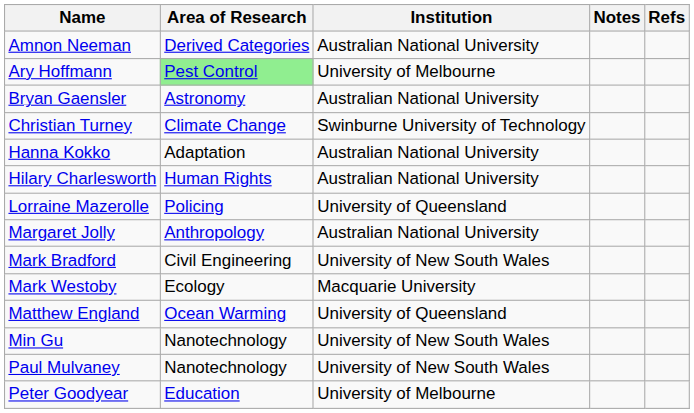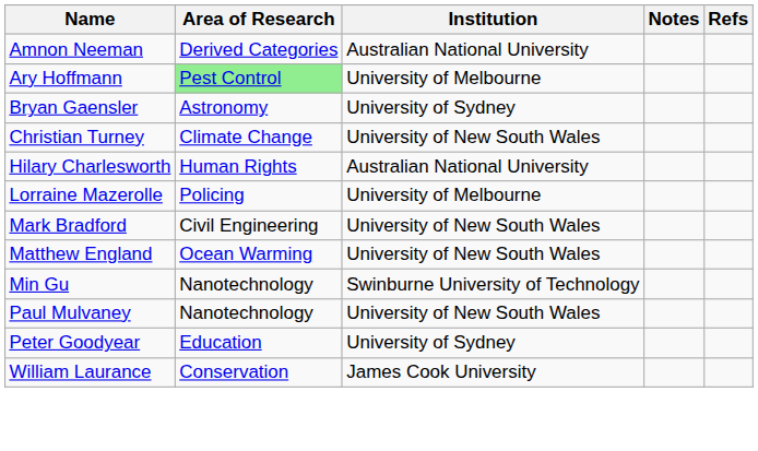Bryan Gaensler | Institution: Australian National University -> University of Sydney
Christian Turney | Institution: Swinburne University of Technology -> University of New South Wales
- row: Hanna Kokko | Adaptation | Australian National University
Lorraine Mazerolle | Institution: University of Queensland -> University of Melbourne
- row: Margaret Jolly | Anthropology | Australian National University
- row: Mark Westoby | Ecology | Macquarie University
Matthew England | Institution: University of Queensland -> University of New South Wales
Min Gu | Institution: University of New South Wales -> Swinburne University of Technology
Peter Goodyear | Institution: University of Melbourne -> University of Sydney
+ row: William Laurance | Conservation | James Cook University
